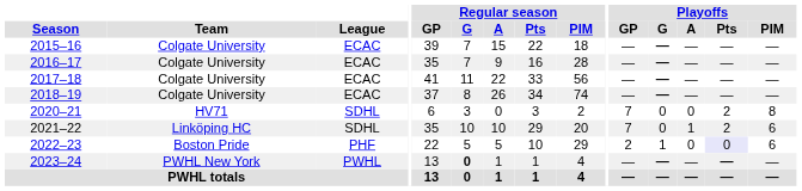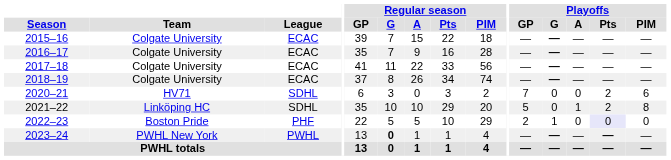2020–21 | Playoffs / PIM: 8 -> 6
2021–22 | Playoffs / GP: 7 -> 5
2021–22 | Playoffs / PIM: 6 -> 8
2022–23 | Playoffs / PIM: 6 -> 0
